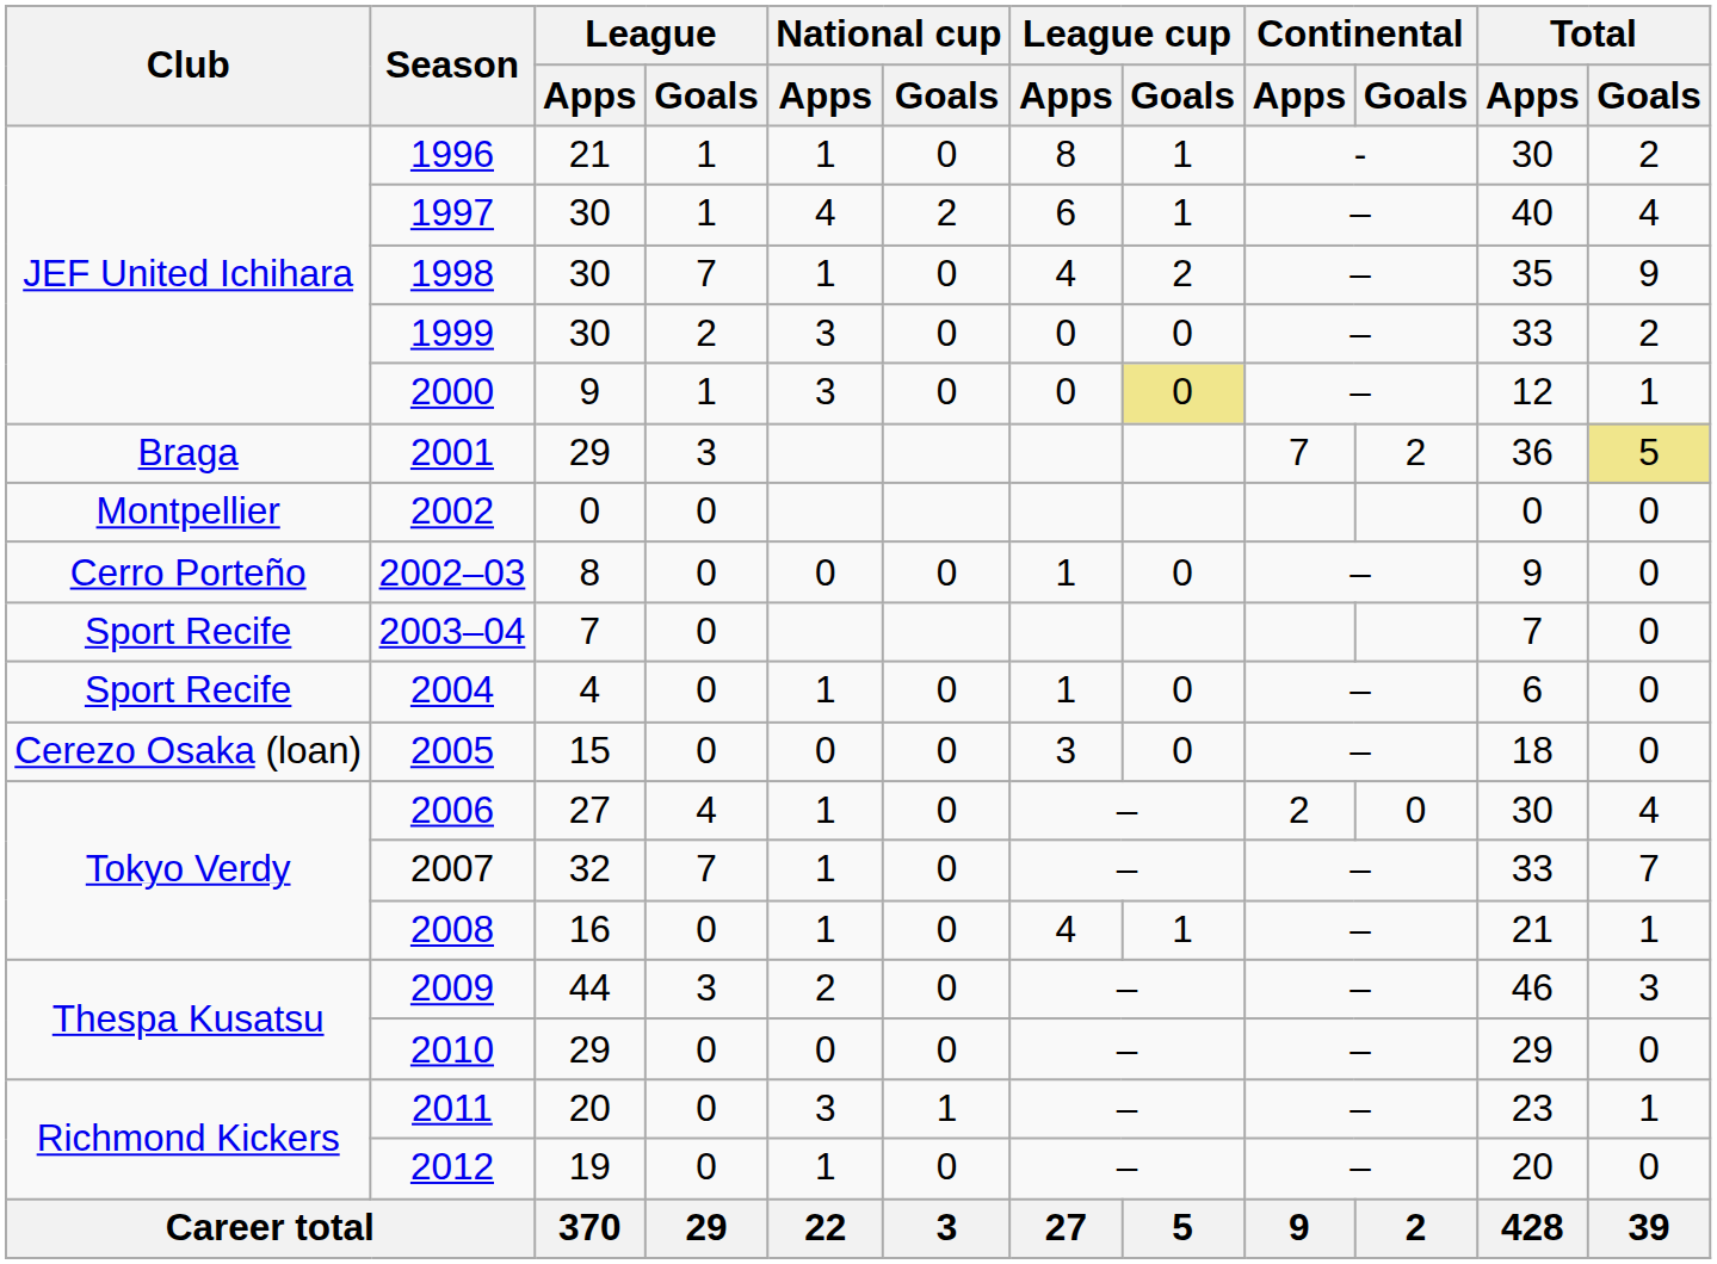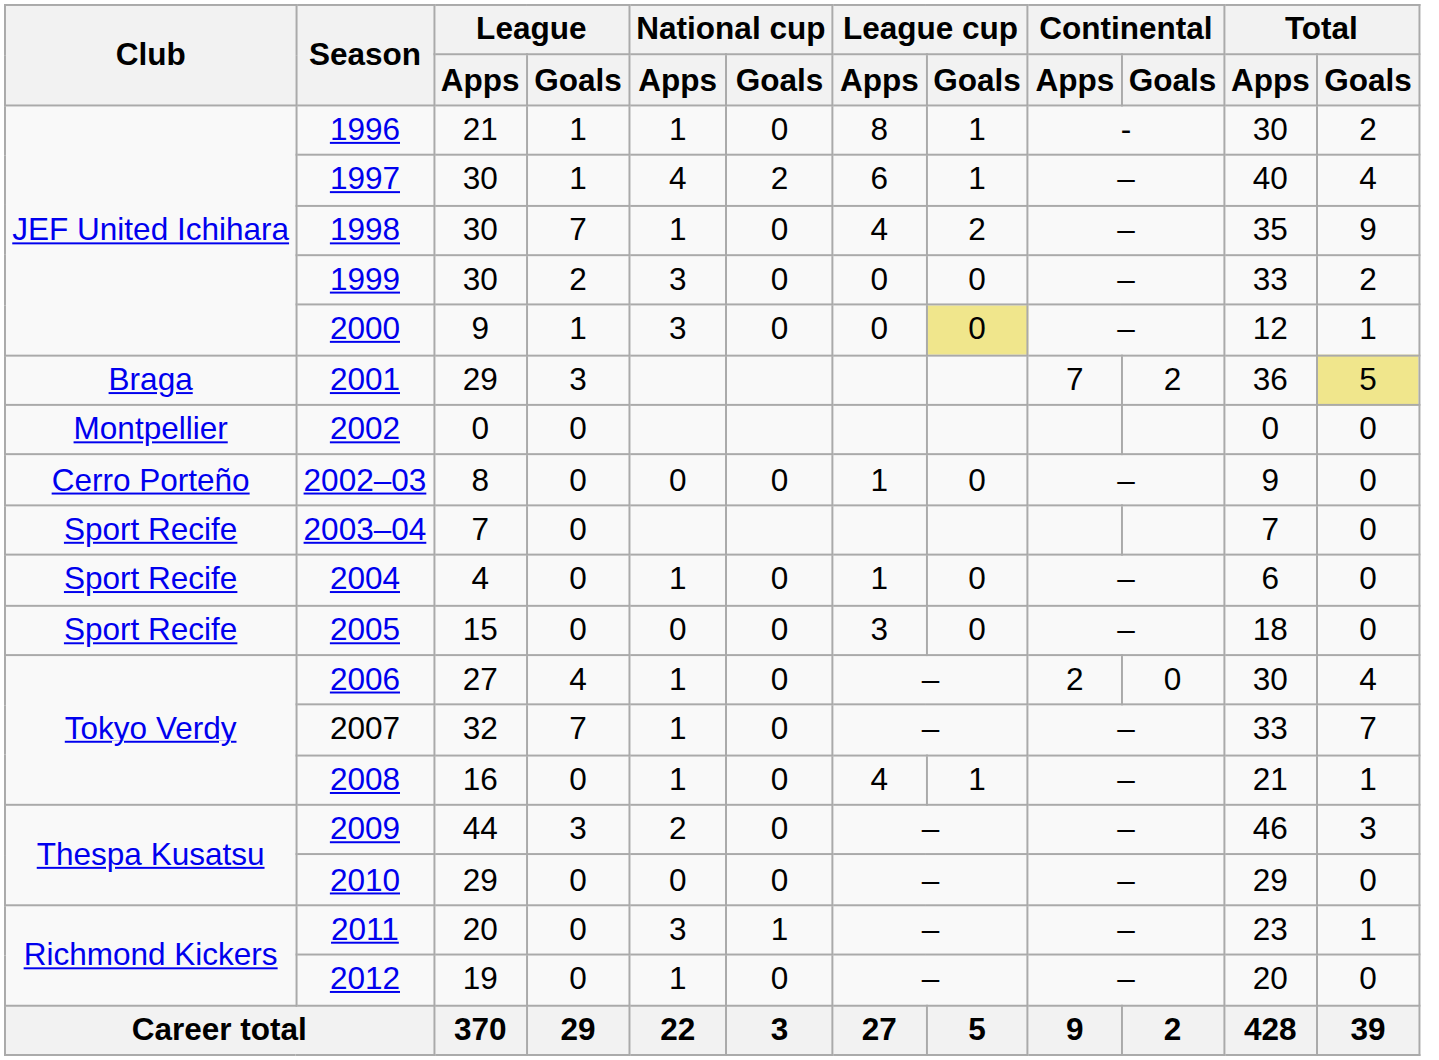2005 | Club: Cerezo Osaka (loan) -> Sport Recife
